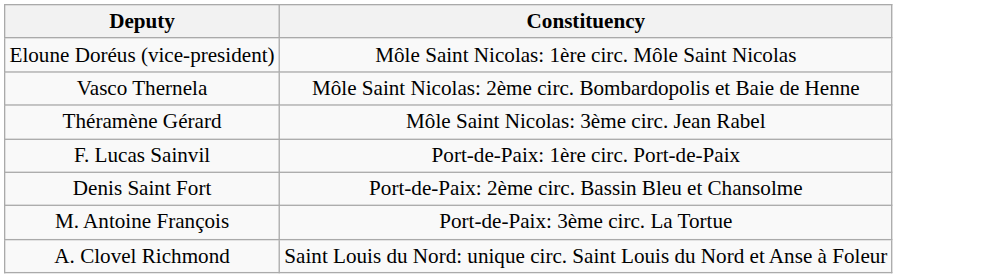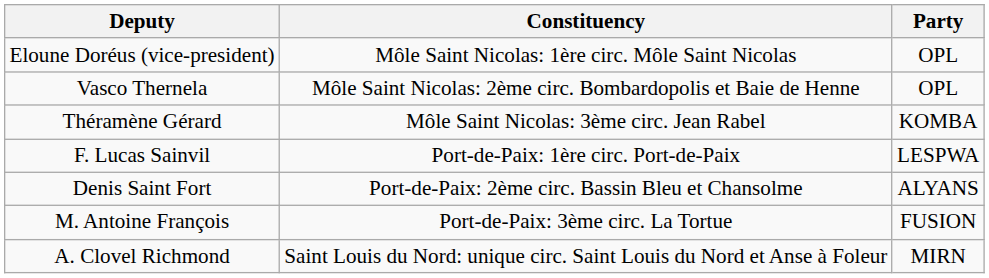+ column: Party | OPL | OPL | KOMBA | LESPWA | ALYANS | FUSION | MIRN
